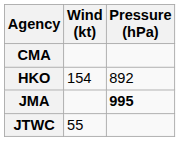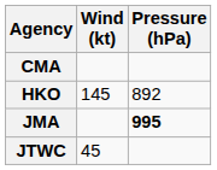HKO | Wind (kt): 154 -> 145
JTWC | Wind (kt): 55 -> 45
